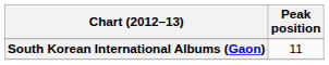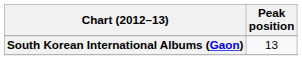South Korean International Albums (Gaon) | Peak position: 11 -> 13
